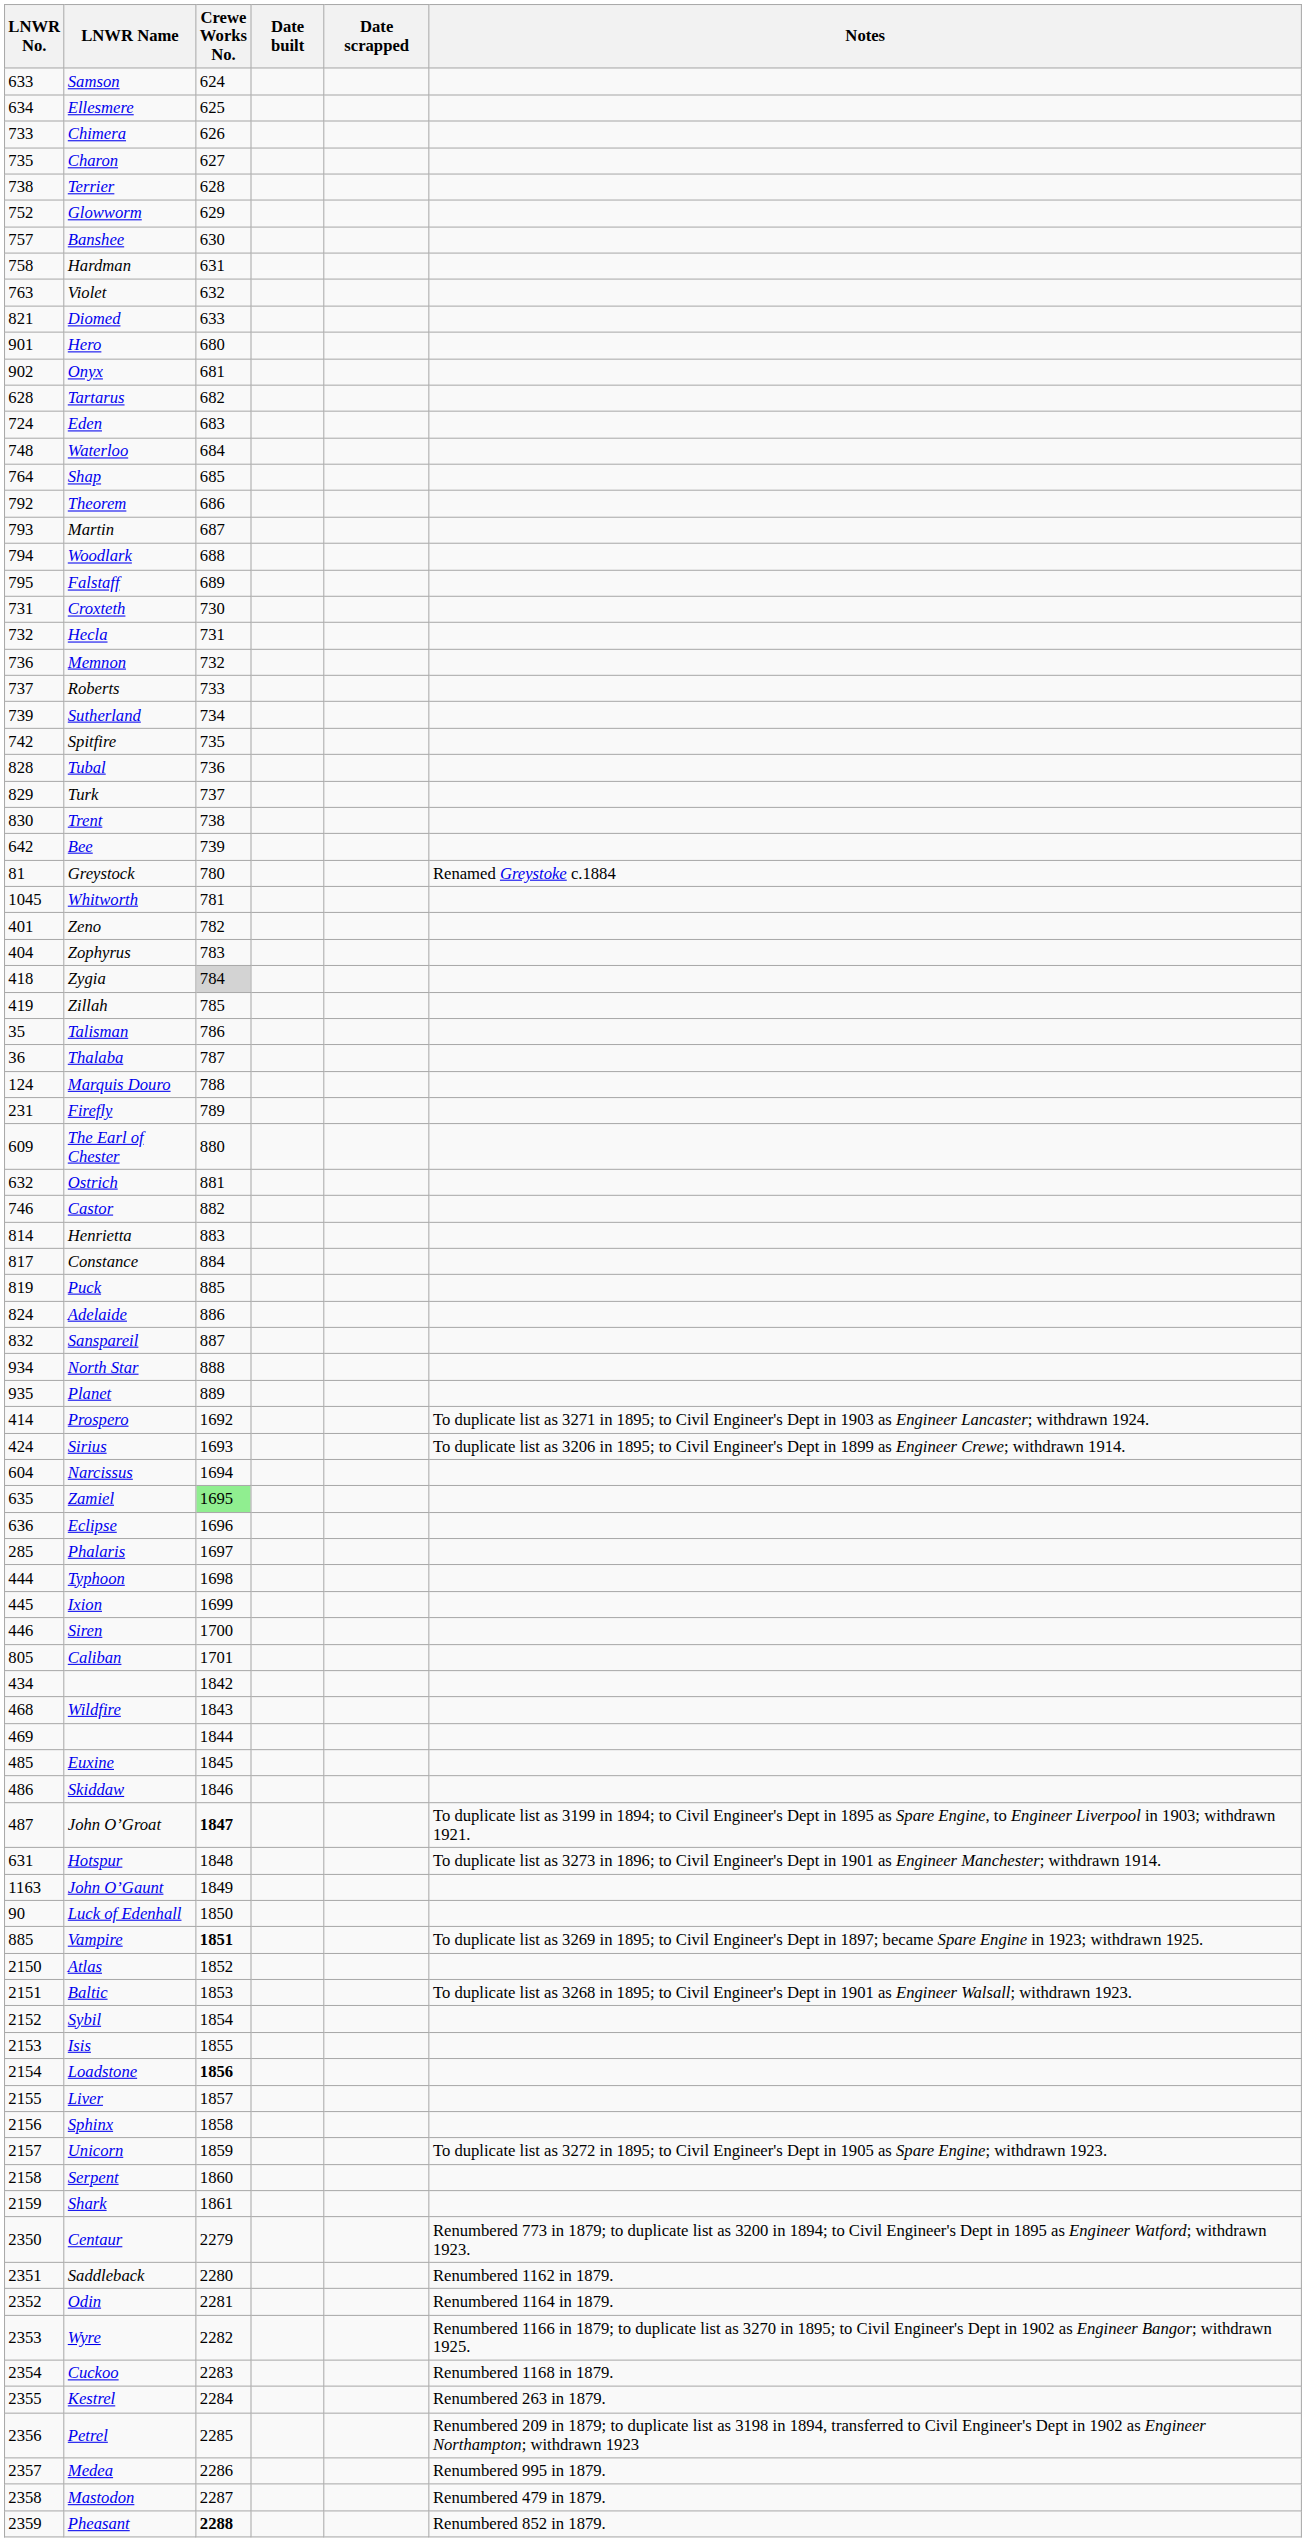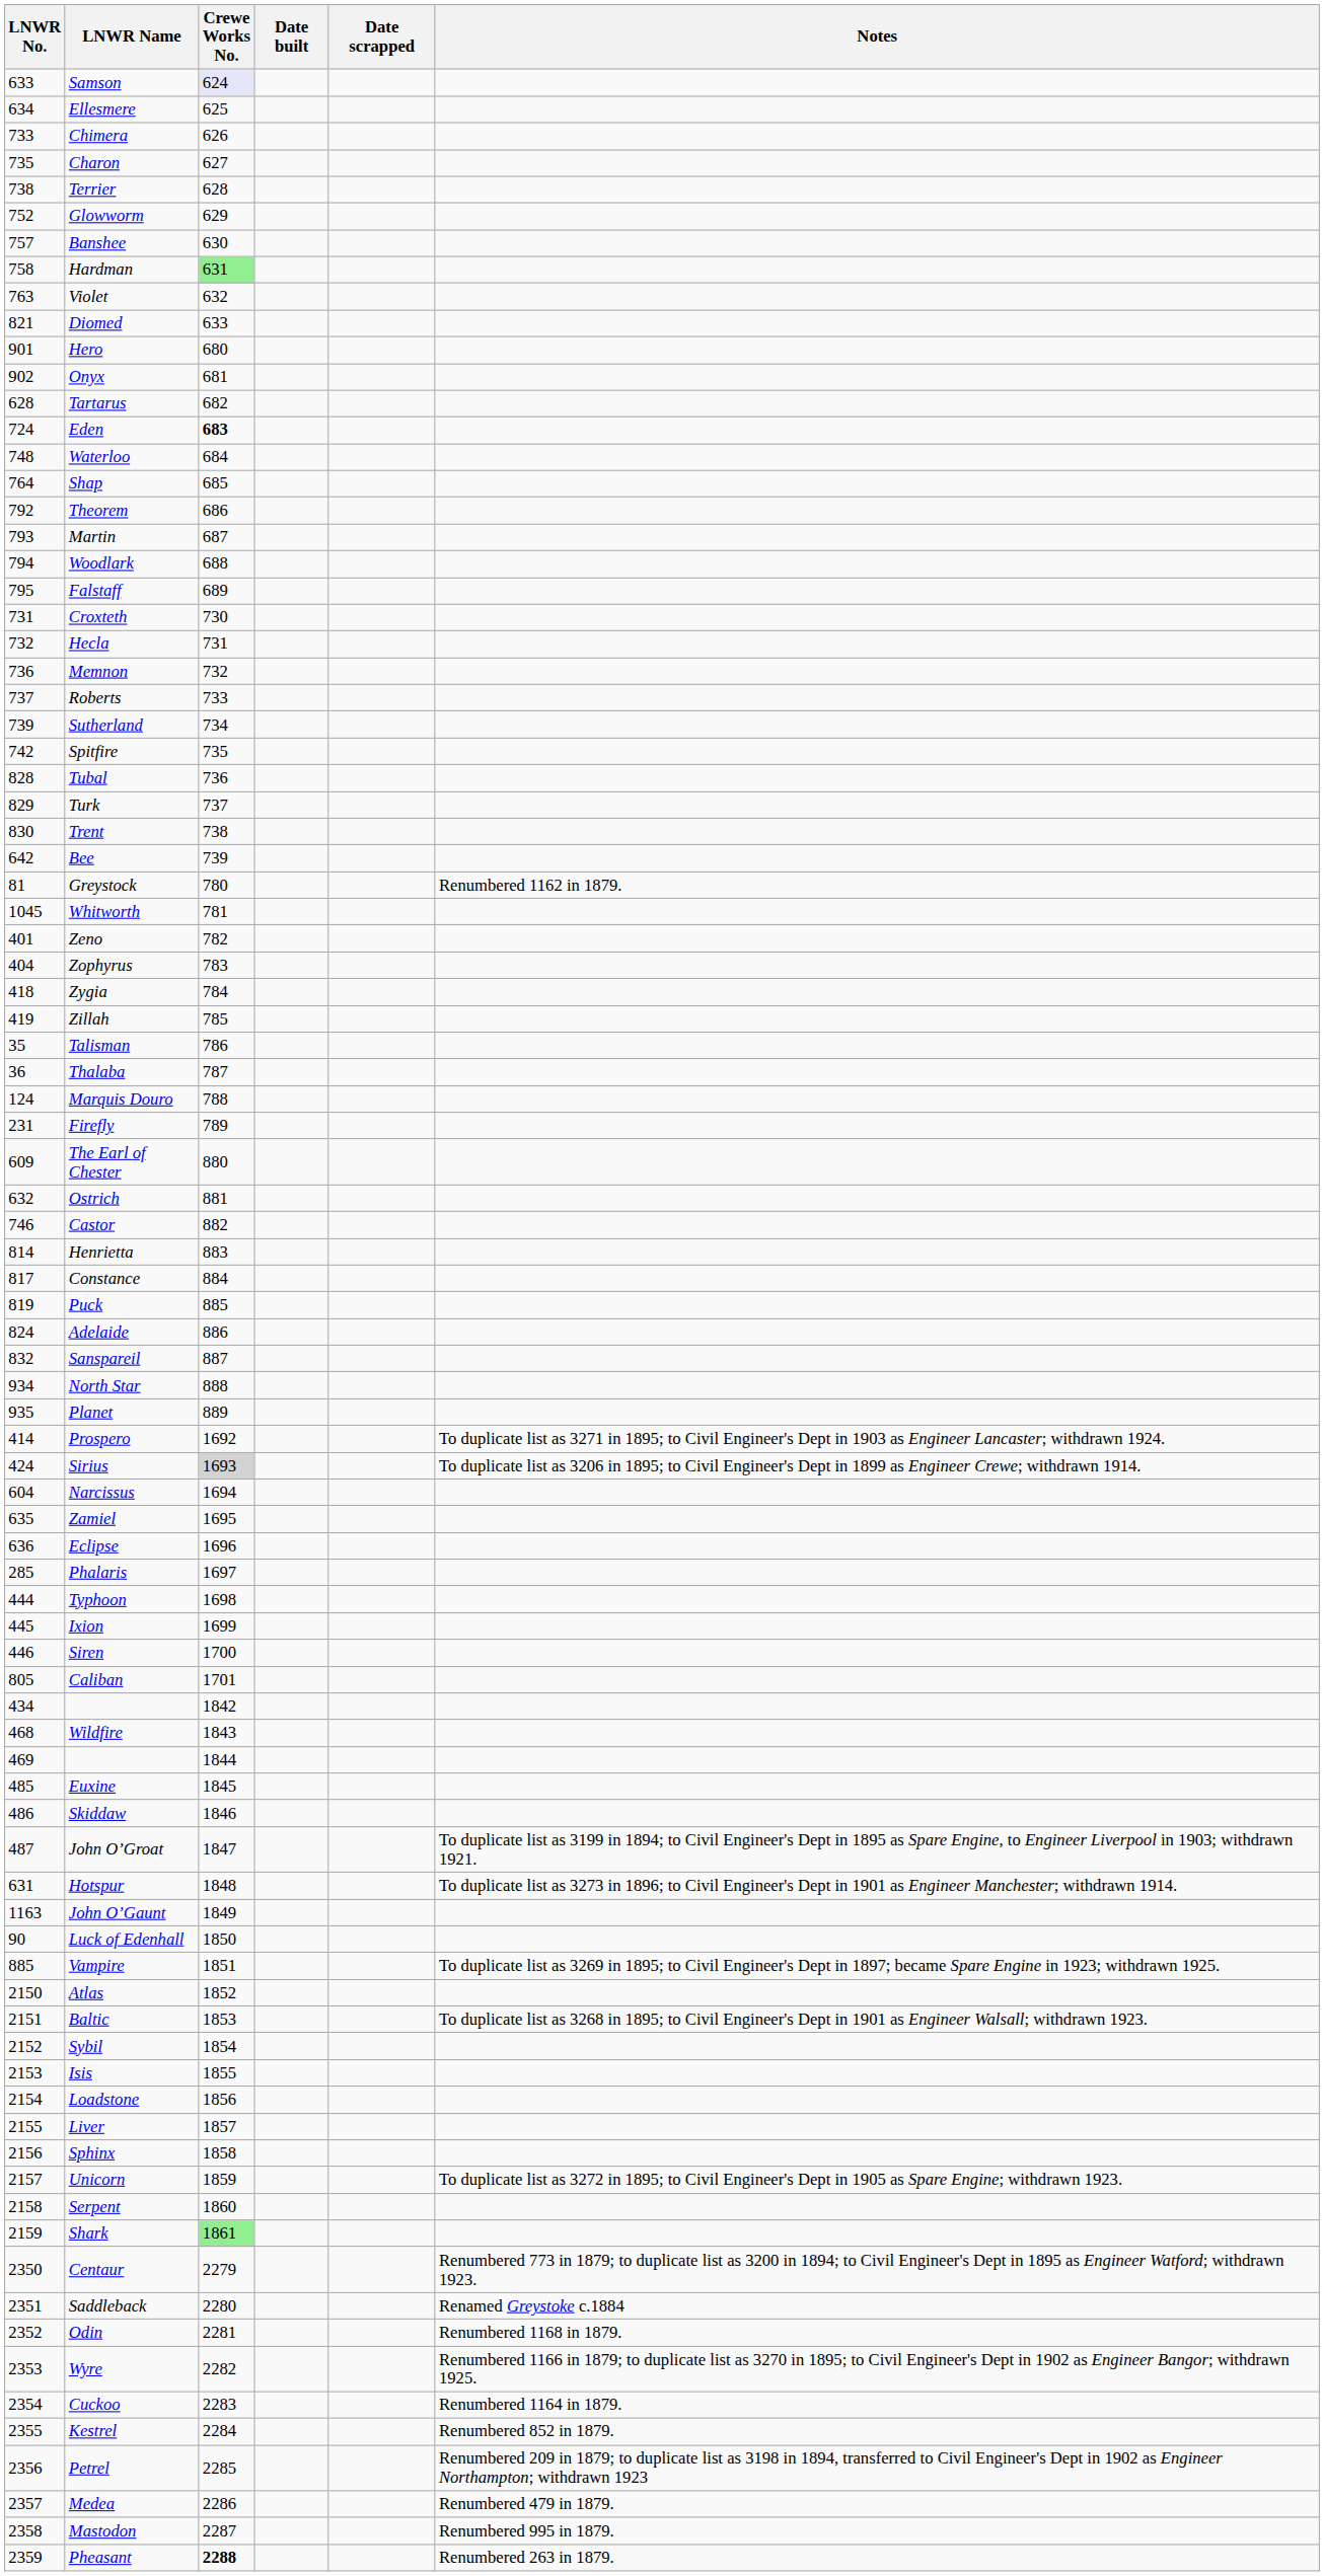Samson | Crewe Works No.: no background -> lavender background
Hardman | Crewe Works No.: no background -> lightgreen background
Eden | Crewe Works No.: normal -> bold
Greystock | Notes: Renamed Greystoke c.1884 -> Renumbered 1162 in 1879.
Zygia | Crewe Works No.: lightgrey background -> no background
Sirius | Crewe Works No.: no background -> lightgrey background
Zamiel | Crewe Works No.: lightgreen background -> no background
John O’Groat | Crewe Works No.: bold -> normal
Vampire | Crewe Works No.: bold -> normal
Loadstone | Crewe Works No.: bold -> normal
Shark | Crewe Works No.: no background -> lightgreen background
Saddleback | Notes: Renumbered 1162 in 1879. -> Renamed Greystoke c.1884
Odin | Notes: Renumbered 1164 in 1879. -> Renumbered 1168 in 1879.
Cuckoo | Notes: Renumbered 1168 in 1879. -> Renumbered 1164 in 1879.
Kestrel | Notes: Renumbered 263 in 1879. -> Renumbered 852 in 1879.
Medea | Notes: Renumbered 995 in 1879. -> Renumbered 479 in 1879.
Mastodon | Notes: Renumbered 479 in 1879. -> Renumbered 995 in 1879.
Pheasant | Notes: Renumbered 852 in 1879. -> Renumbered 263 in 1879.
